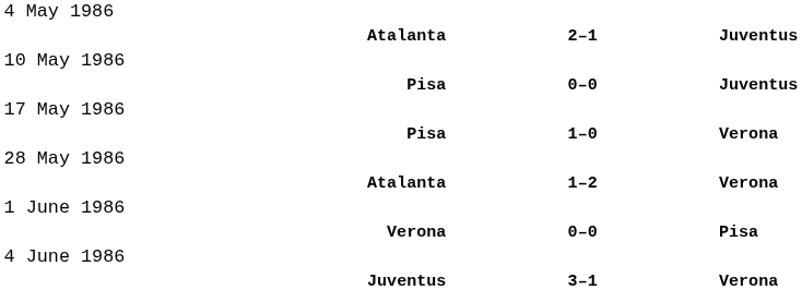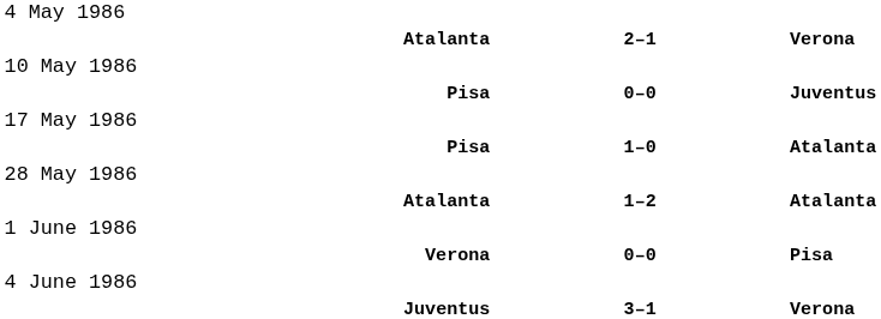Atalanta / 2–1 | column 3: Juventus -> Verona
Pisa / 1–0 | column 3: Verona -> Atalanta
Atalanta / 1–2 | column 3: Verona -> Atalanta
